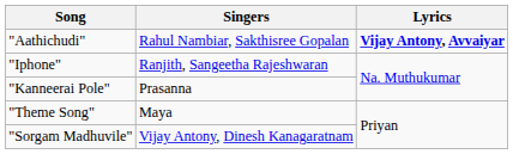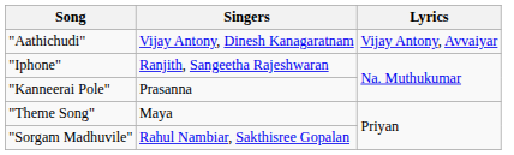"Aathichudi" | Singers: Rahul Nambiar, Sakthisree Gopalan -> Vijay Antony, Dinesh Kanagaratnam
"Aathichudi" | Lyrics: bold -> normal
"Sorgam Madhuvile" | Singers: Vijay Antony, Dinesh Kanagaratnam -> Rahul Nambiar, Sakthisree Gopalan
